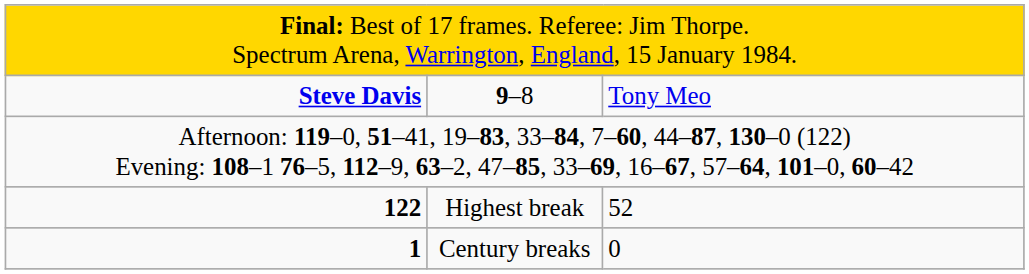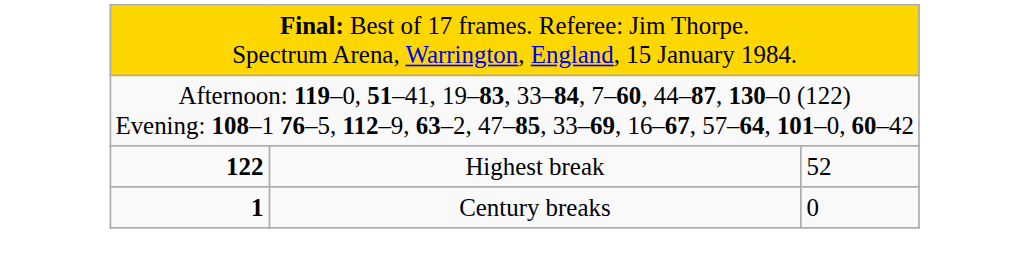- row: Steve Davis | 9–8 | Tony Meo
